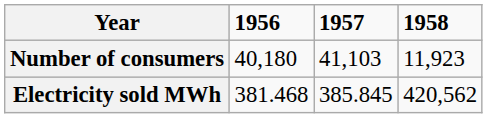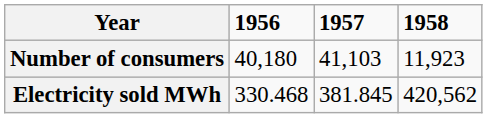Electricity sold MWh | 1956: 381.468 -> 330.468
Electricity sold MWh | 1957: 385.845 -> 381.845
